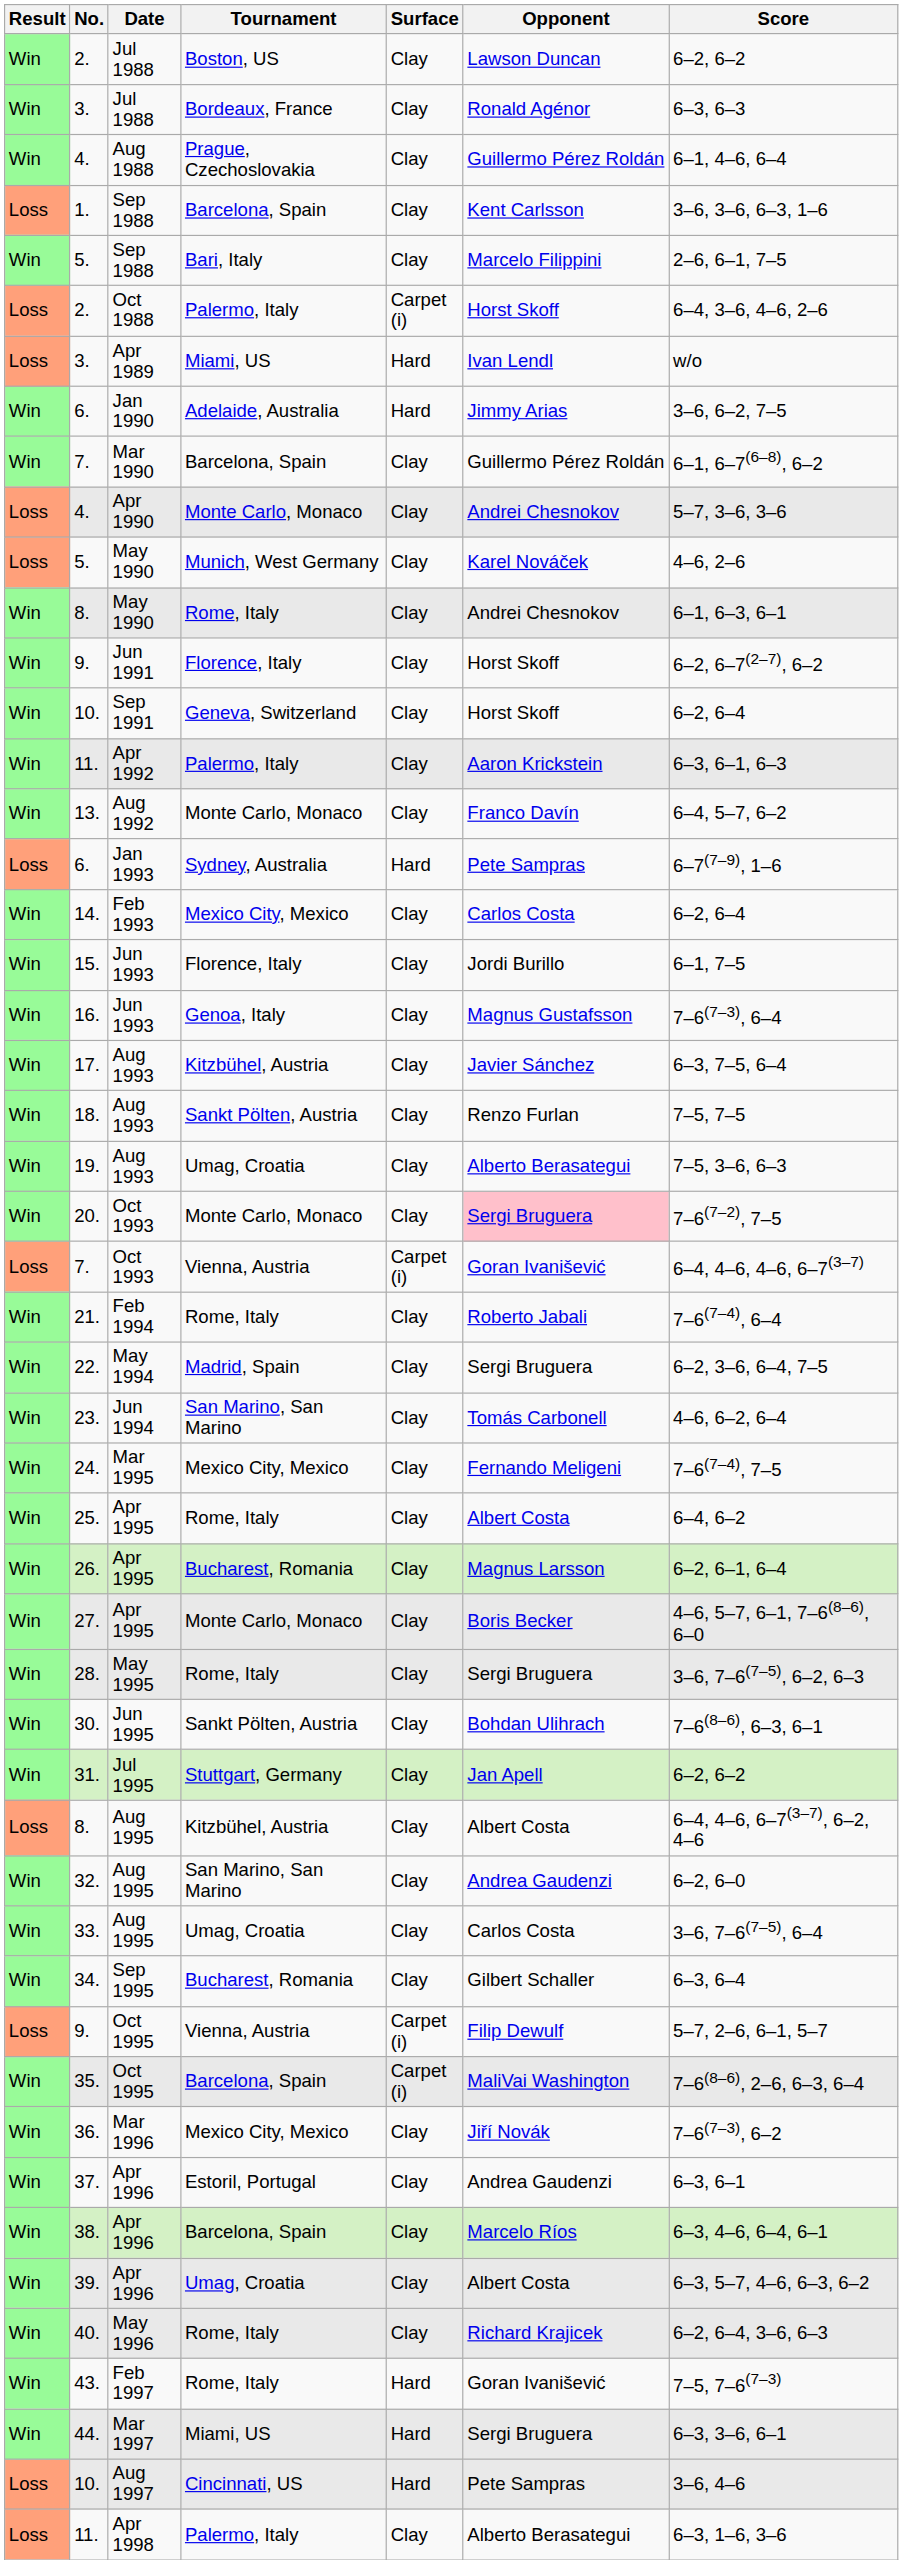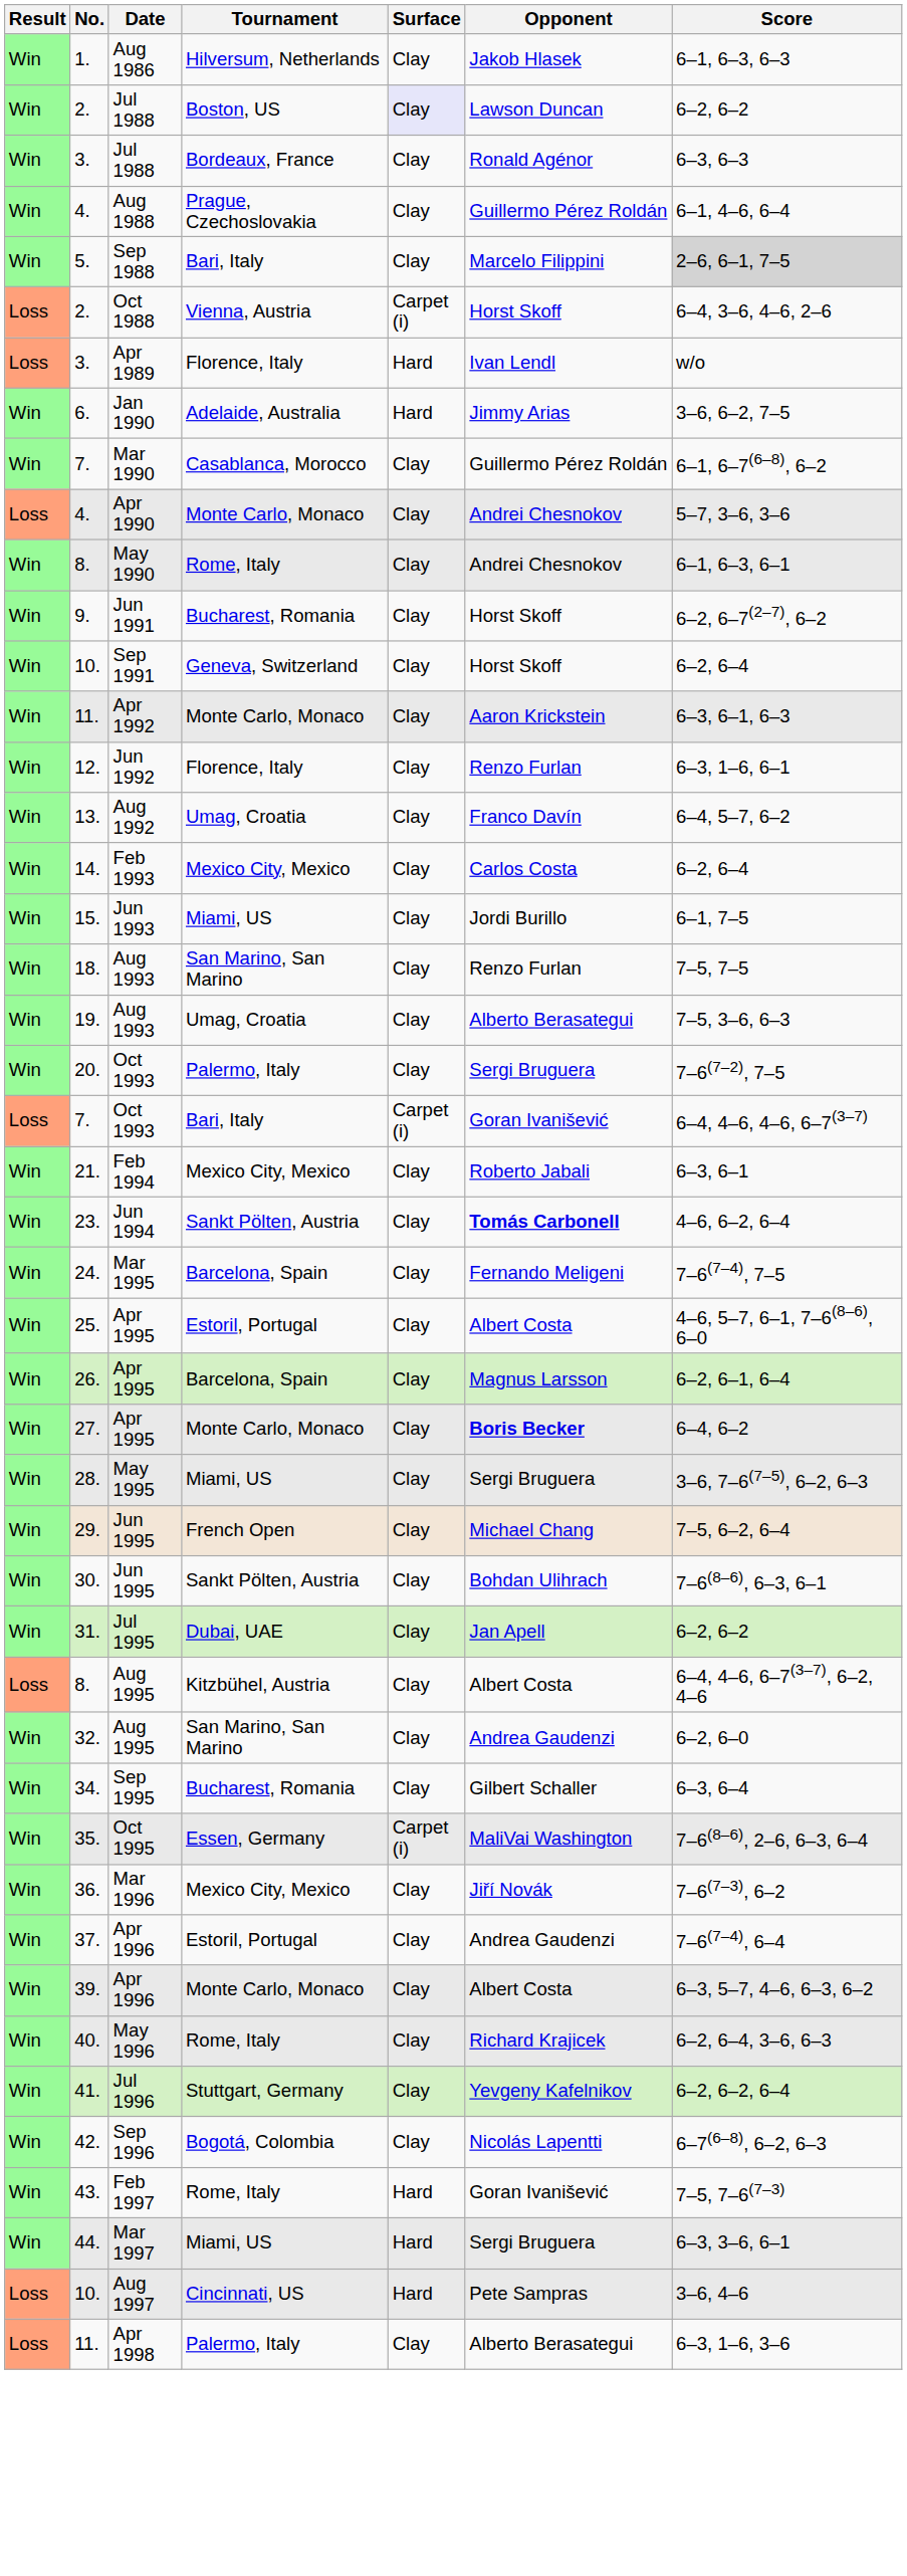+ row: Win | 1. | Aug 1986 | Hilversum, Netherlands | Clay | Jakob Hlasek | 6–1, 6–3, 6–3
2. / Jul 1988 | Surface: no background -> lavender background
- row: Loss | 1. | Sep 1988 | Barcelona, Spain | Clay | Kent Carlsson | 3–6, 3–6, 6–3, 1–6
5. / Sep 1988 | Score: no background -> lightgrey background
2. / Oct 1988 | Tournament: Palermo, Italy -> Vienna, Austria
3. / Apr 1989 | Tournament: Miami, US -> Florence, Italy
7. / Mar 1990 | Tournament: Barcelona, Spain -> Casablanca, Morocco
- row: Loss | 5. | May 1990 | Munich, West Germany | Clay | Karel Nováček | 4–6, 2–6
9. / Jun 1991 | Tournament: Florence, Italy -> Bucharest, Romania
11. / Apr 1992 | Tournament: Palermo, Italy -> Monte Carlo, Monaco
+ row: Win | 12. | Jun 1992 | Florence, Italy | Clay | Renzo Furlan | 6–3, 1–6, 6–1
13. | Tournament: Monte Carlo, Monaco -> Umag, Croatia
- row: Loss | 6. | Jan 1993 | Sydney, Australia | Hard | Pete Sampras | 6–7(7–9), 1–6
15. | Tournament: Florence, Italy -> Miami, US
- row: Win | 16. | Jun 1993 | Genoa, Italy | Clay | Magnus Gustafsson | 7–6(7–3), 6–4
- row: Win | 17. | Aug 1993 | Kitzbühel, Austria | Clay | Javier Sánchez | 6–3, 7–5, 6–4
18. | Tournament: Sankt Pölten, Austria -> San Marino, San Marino
20. | Tournament: Monte Carlo, Monaco -> Palermo, Italy
20. | Opponent: pink background -> no background
7. / Oct 1993 | Tournament: Vienna, Austria -> Bari, Italy
21. | Tournament: Rome, Italy -> Mexico City, Mexico
21. | Score: 7–6(7–4), 6–4 -> 6–3, 6–1
- row: Win | 22. | May 1994 | Madrid, Spain | Clay | Sergi Bruguera | 6–2, 3–6, 6–4, 7–5
23. | Tournament: San Marino, San Marino -> Sankt Pölten, Austria
23. | Opponent: normal -> bold
24. | Tournament: Mexico City, Mexico -> Barcelona, Spain
25. | Tournament: Rome, Italy -> Estoril, Portugal
25. | Score: 6–4, 6–2 -> 4–6, 5–7, 6–1, 7–6(8–6), 6–0
26. | Tournament: Bucharest, Romania -> Barcelona, Spain
27. | Opponent: normal -> bold
27. | Score: 4–6, 5–7, 6–1, 7–6(8–6), 6–0 -> 6–4, 6–2
28. | Tournament: Rome, Italy -> Miami, US
+ row: Win | 29. | Jun 1995 | French Open | Clay | Michael Chang | 7–5, 6–2, 6–4
31. | Tournament: Stuttgart, Germany -> Dubai, UAE
- row: Win | 33. | Aug 1995 | Umag, Croatia | Clay | Carlos Costa | 3–6, 7–6(7–5), 6–4
- row: Loss | 9. | Oct 1995 | Vienna, Austria | Carpet (i) | Filip Dewulf | 5–7, 2–6, 6–1, 5–7
35. | Tournament: Barcelona, Spain -> Essen, Germany
37. | Score: 6–3, 6–1 -> 7–6(7–4), 6–4
- row: Win | 38. | Apr 1996 | Barcelona, Spain | Clay | Marcelo Ríos | 6–3, 4–6, 6–4, 6–1
39. | Tournament: Umag, Croatia -> Monte Carlo, Monaco
+ row: Win | 41. | Jul 1996 | Stuttgart, Germany | Clay | Yevgeny Kafelnikov | 6–2, 6–2, 6–4
+ row: Win | 42. | Sep 1996 | Bogotá, Colombia | Clay | Nicolás Lapentti | 6–7(6–8), 6–2, 6–3
